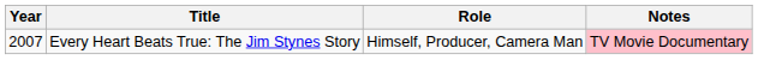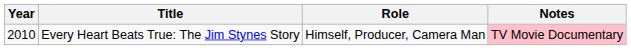Every Heart Beats True: The Jim Stynes Story | Year: 2007 -> 2010
